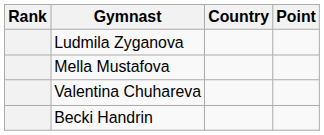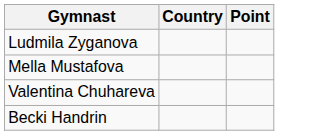- column: Rank
